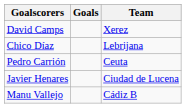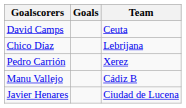David Camps | Team: Xerez -> Ceuta
Pedro Carrión | Team: Ceuta -> Xerez
rows swapped: Manu Vallejo <-> Javier Henares
